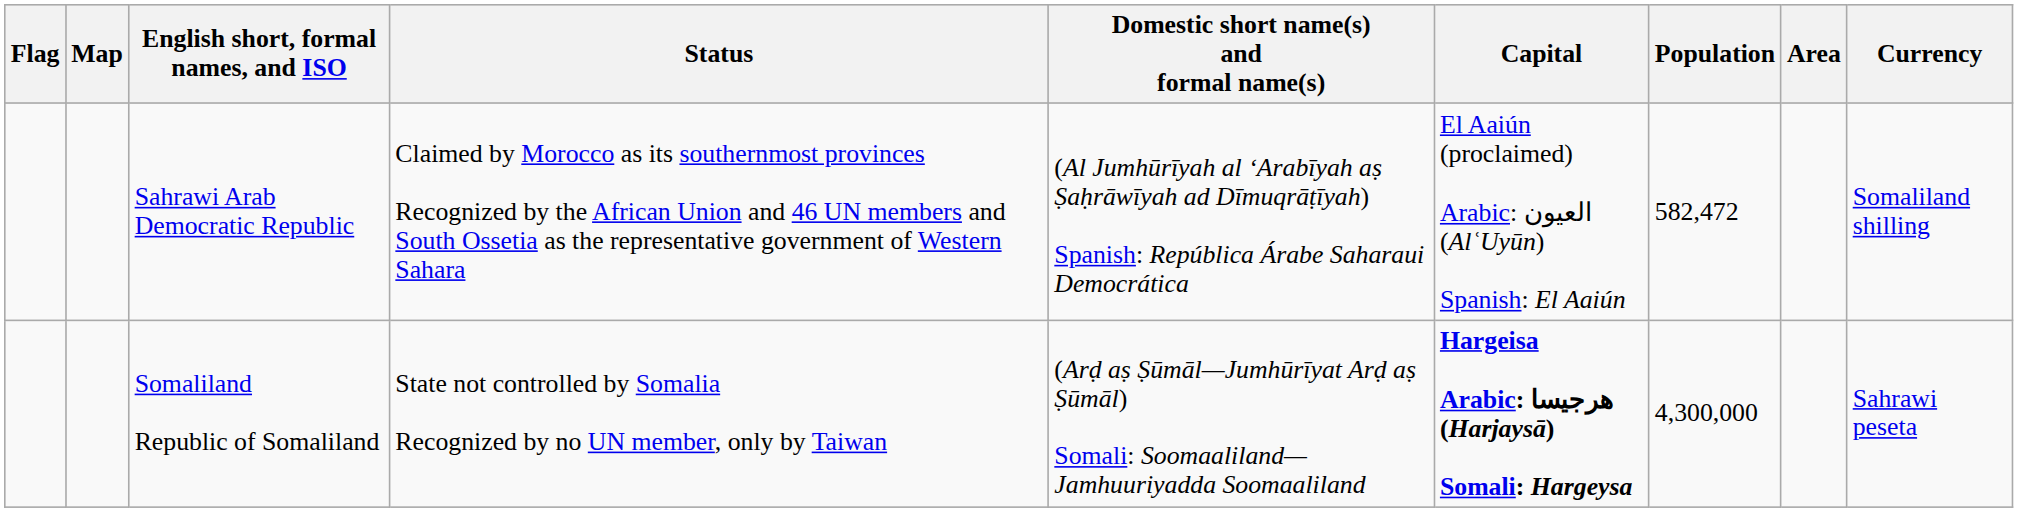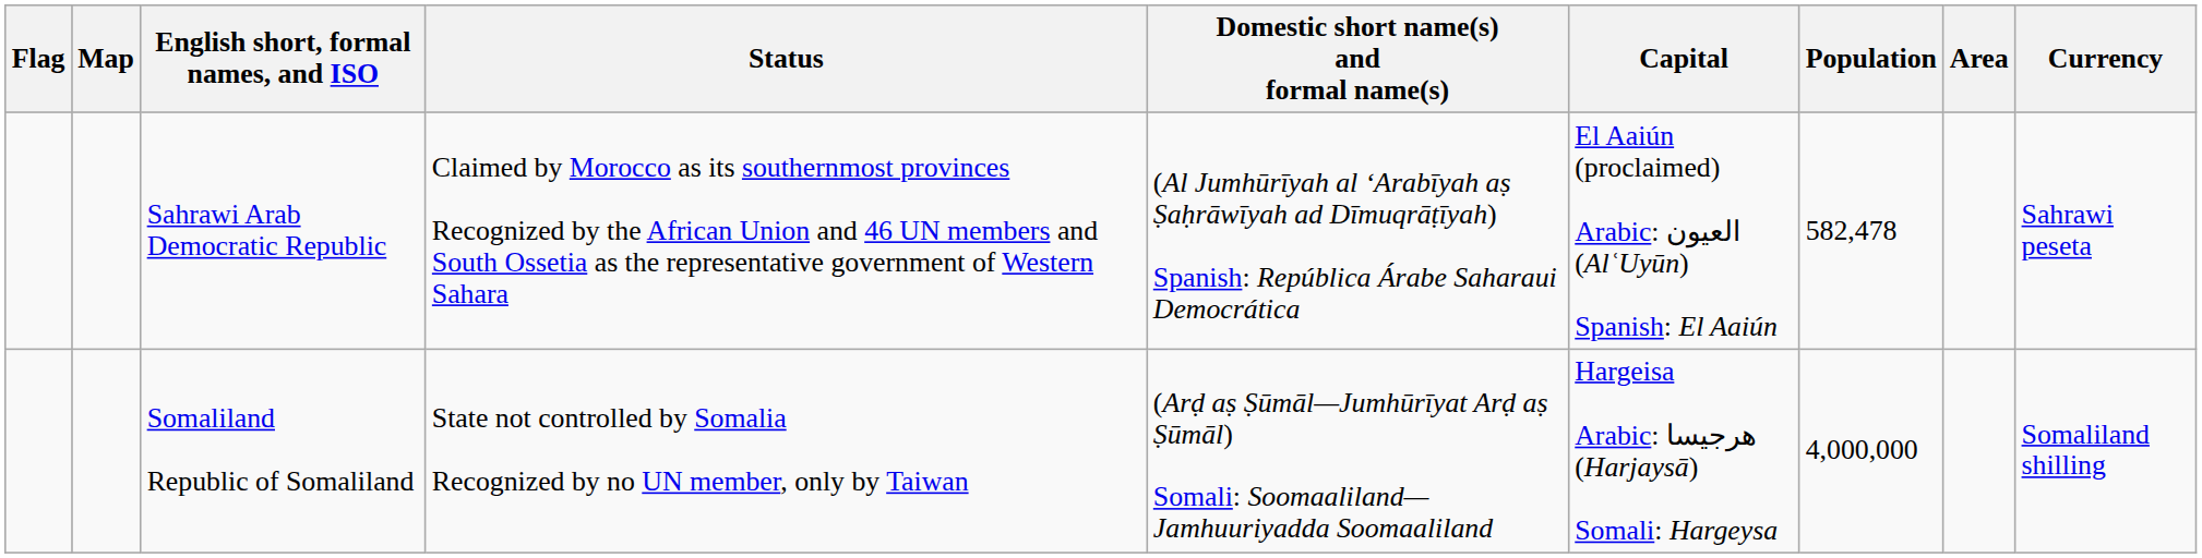Sahrawi Arab Democratic Republic | Population: 582,472 -> 582,478
Sahrawi Arab Democratic Republic | Currency: Somaliland shilling -> Sahrawi peseta
Somaliland Republic of Somaliland | Capital: bold -> normal
Somaliland Republic of Somaliland | Population: 4,300,000 -> 4,000,000
Somaliland Republic of Somaliland | Currency: Sahrawi peseta -> Somaliland shilling
